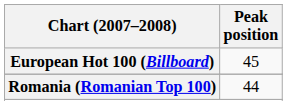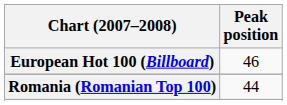European Hot 100 (Billboard) | Peak position: 45 -> 46
